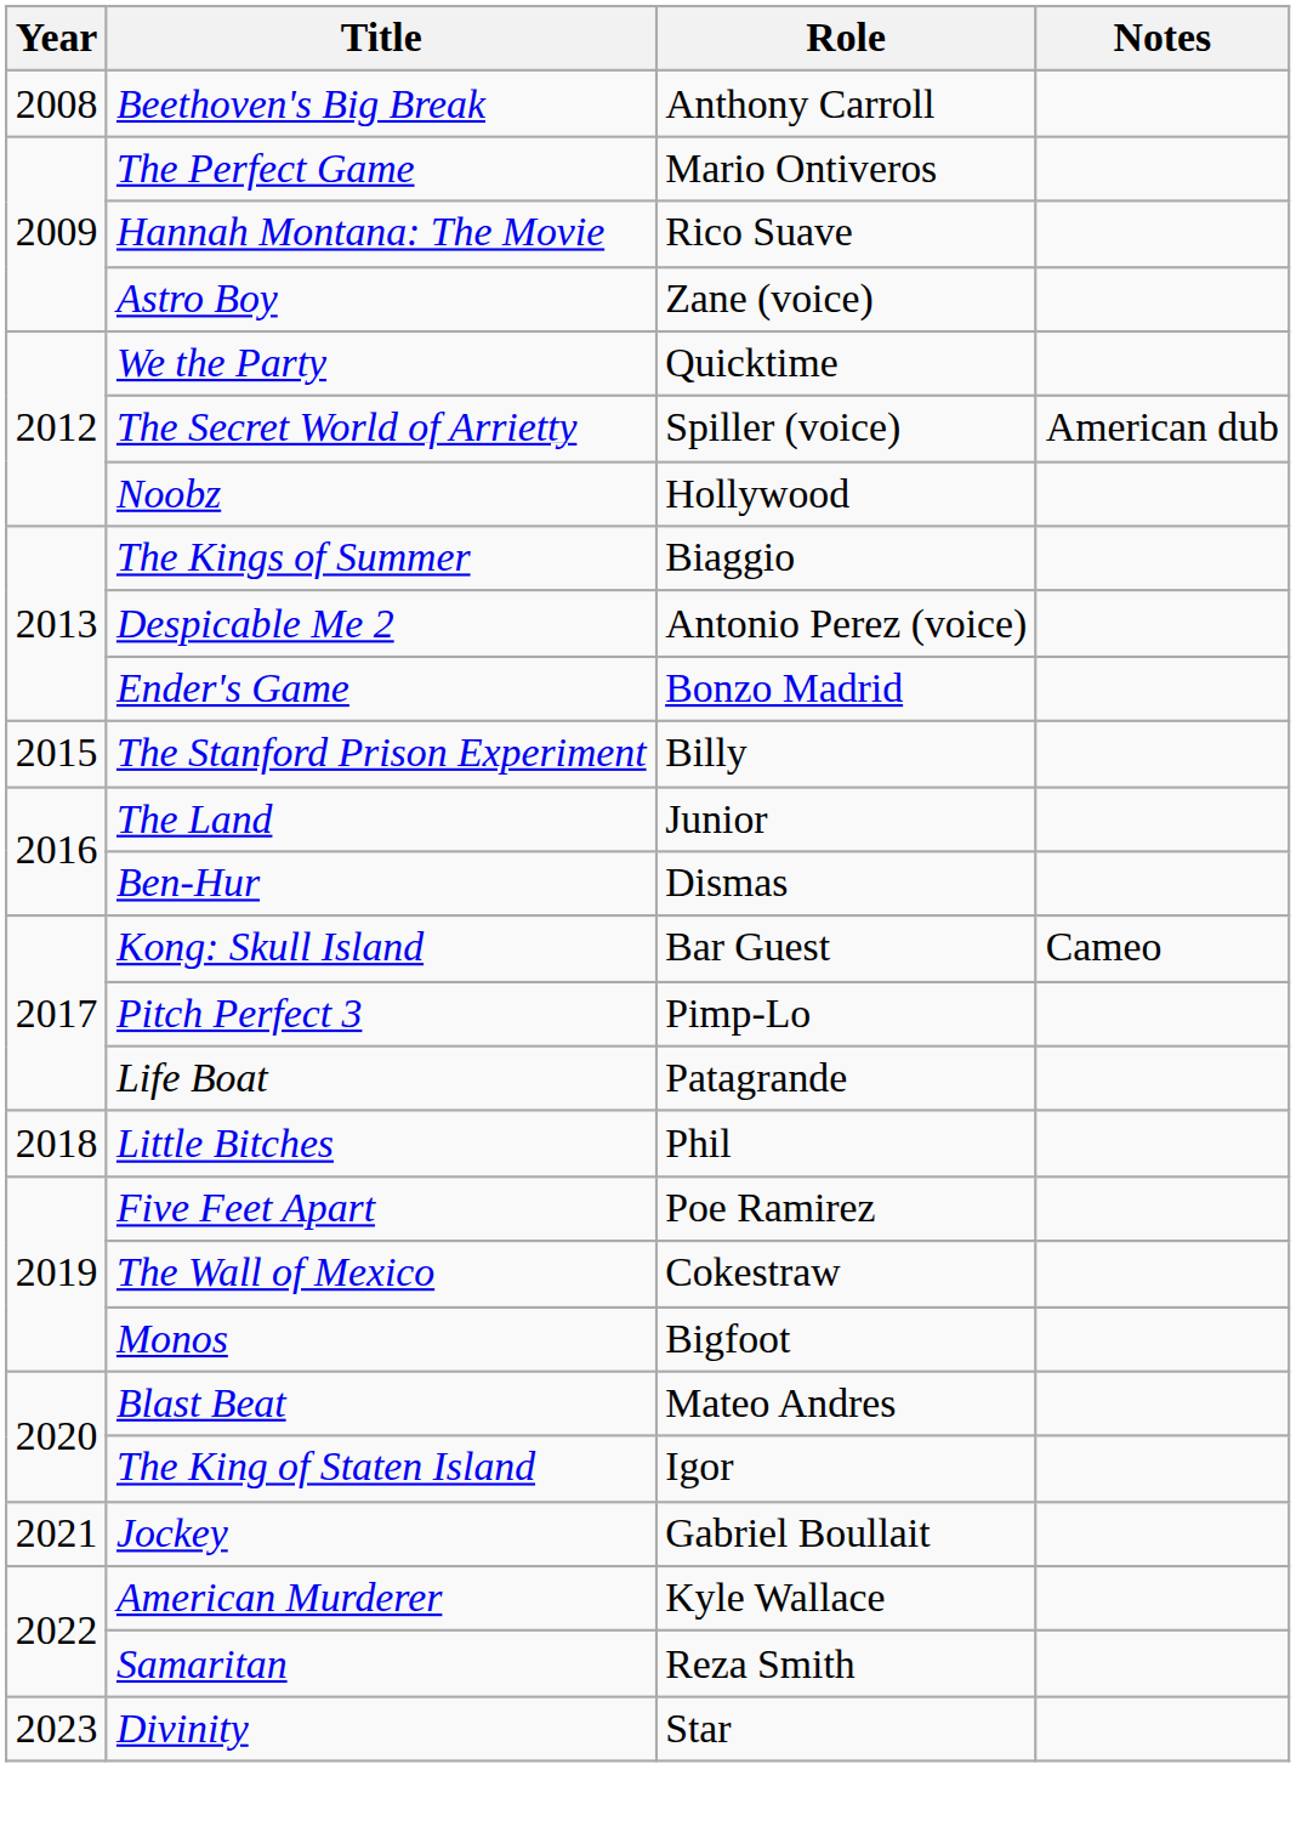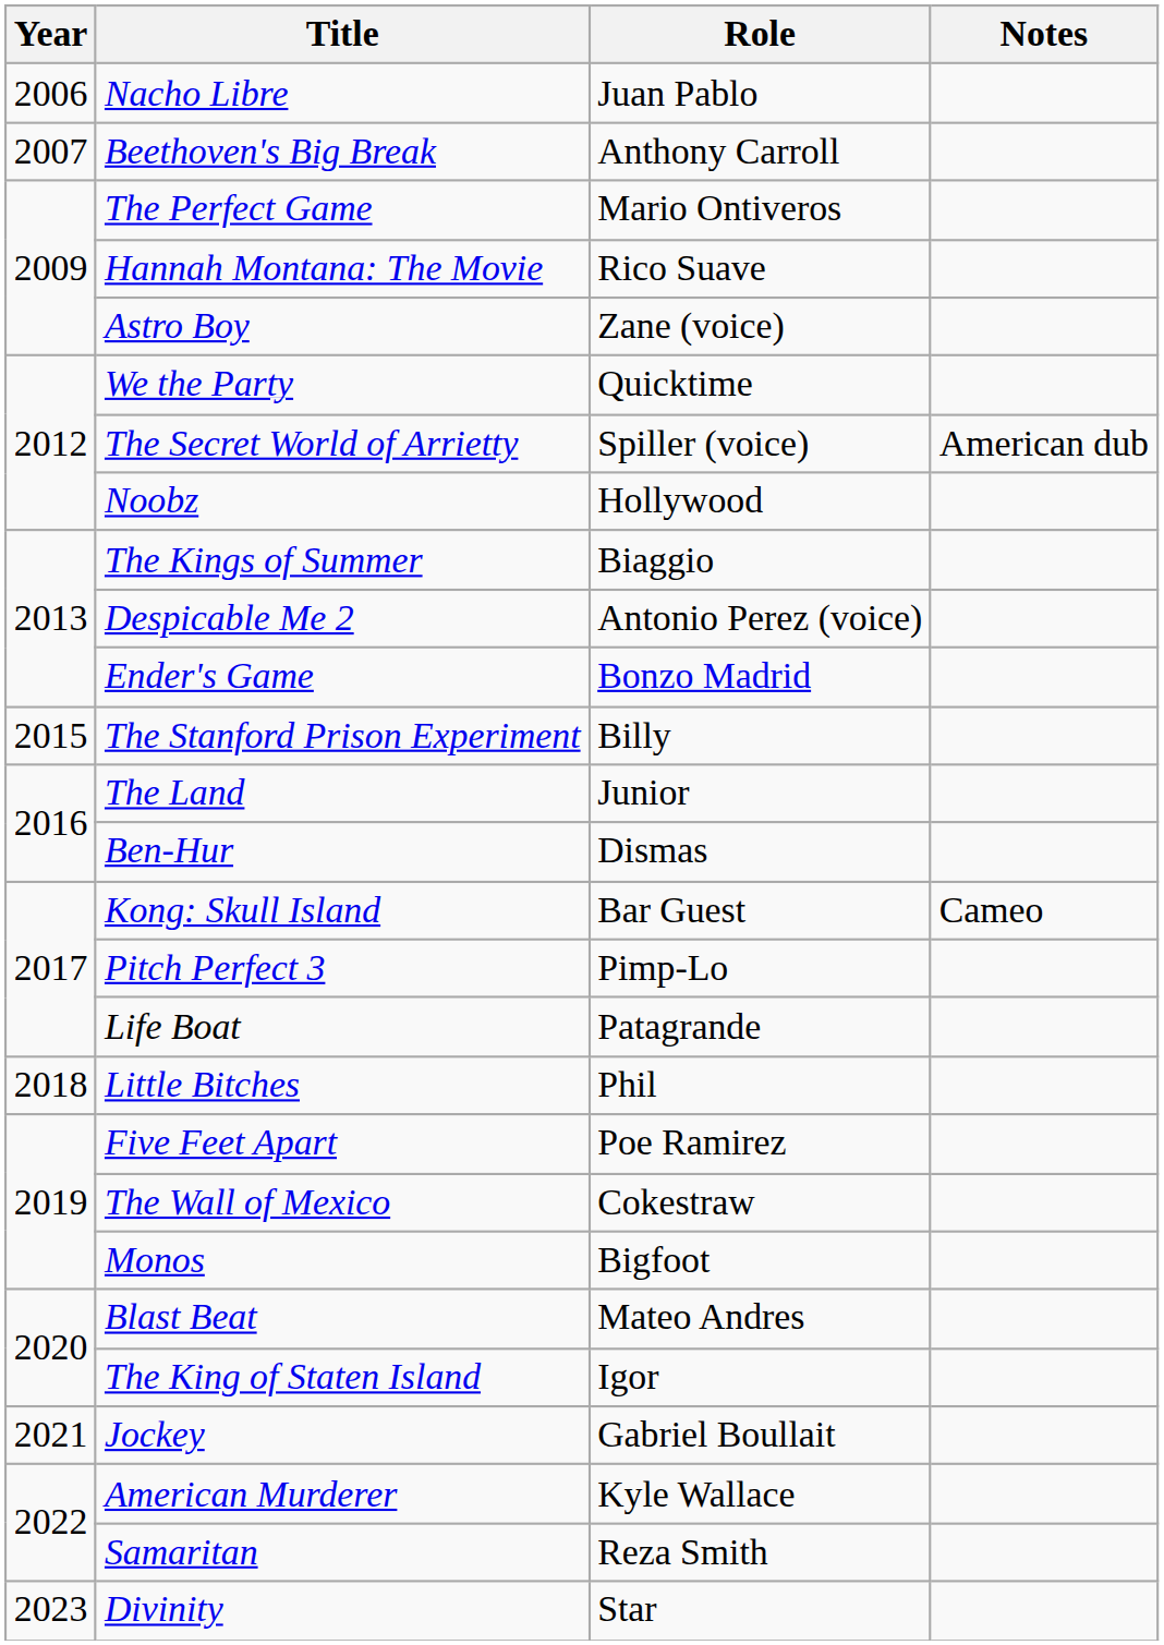+ row: 2006 | Nacho Libre | Juan Pablo
Beethoven's Big Break | Year: 2008 -> 2007
